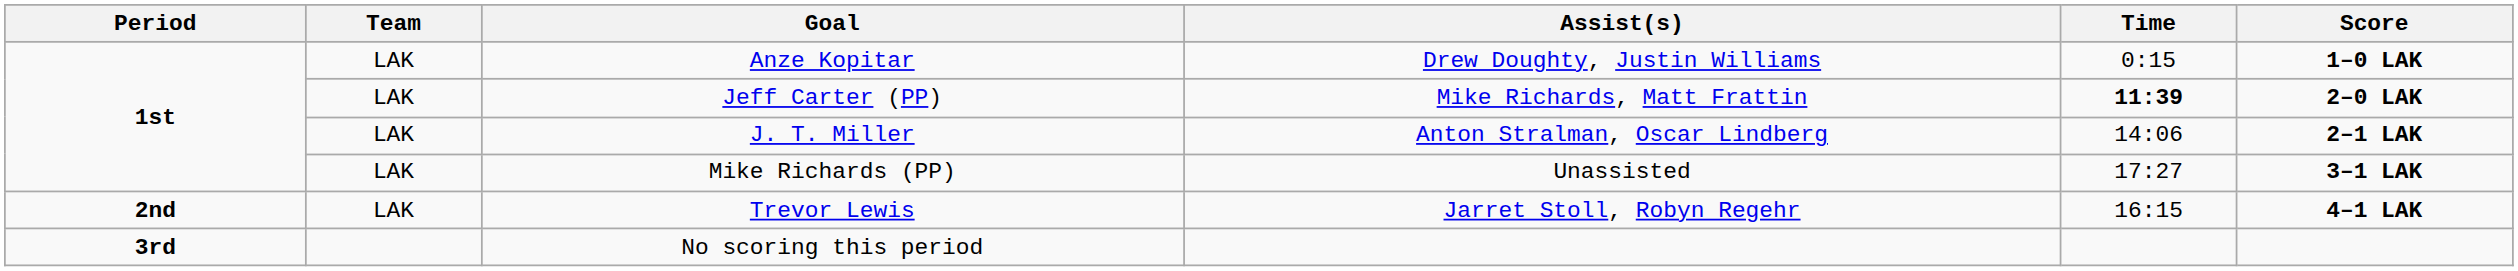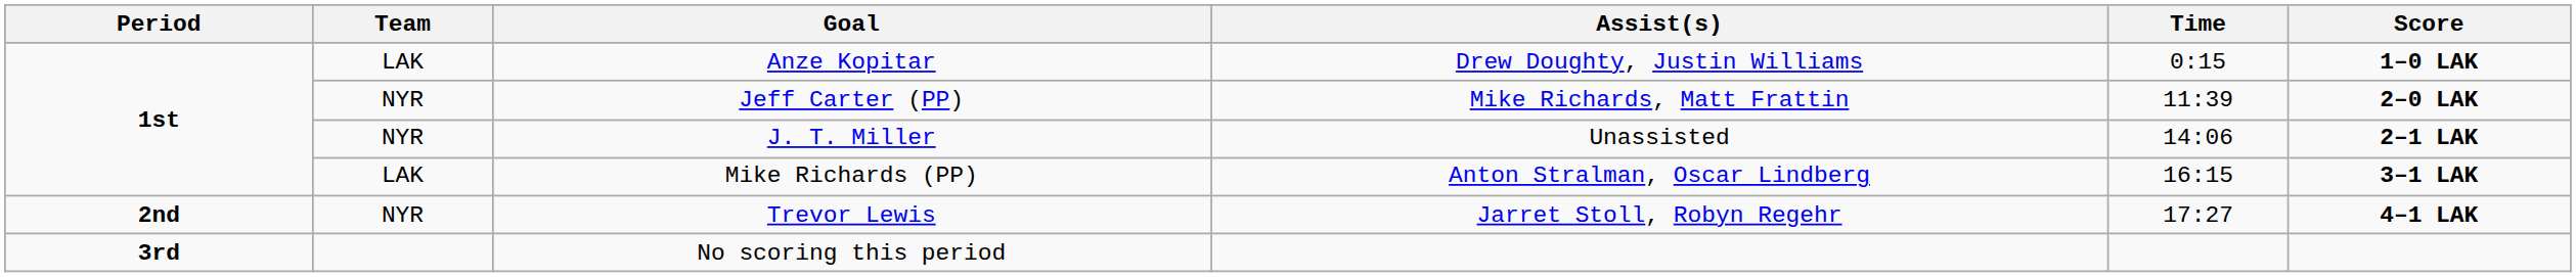Jeff Carter (PP) | Team: LAK -> NYR
Jeff Carter (PP) | Time: bold -> normal
J. T. Miller | Team: LAK -> NYR
J. T. Miller | Assist(s): Anton Stralman, Oscar Lindberg -> Unassisted
Mike Richards (PP) | Assist(s): Unassisted -> Anton Stralman, Oscar Lindberg
Mike Richards (PP) | Time: 17:27 -> 16:15
Trevor Lewis | Team: LAK -> NYR
Trevor Lewis | Time: 16:15 -> 17:27
